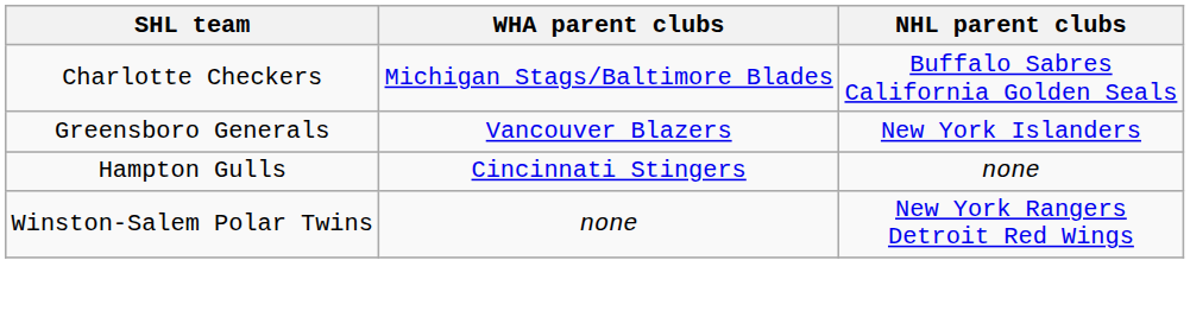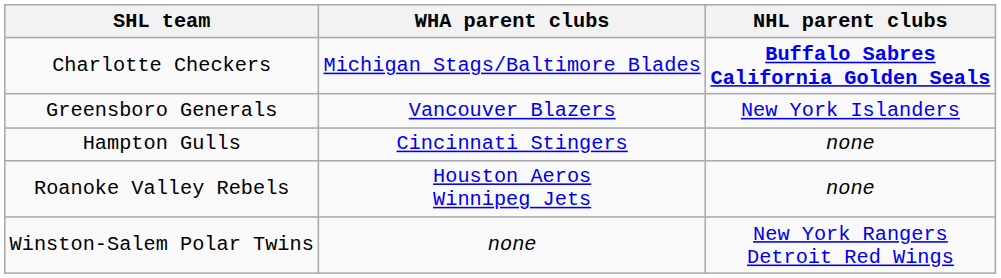Charlotte Checkers | NHL parent clubs: normal -> bold
+ row: Roanoke Valley Rebels | Houston Aeros Winnipeg Jets | none
